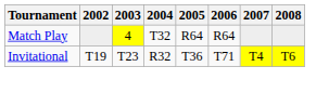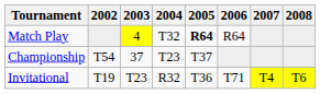Match Play | 2005: normal -> bold
+ row: Championship | T54 | 37 | T23 | T37
